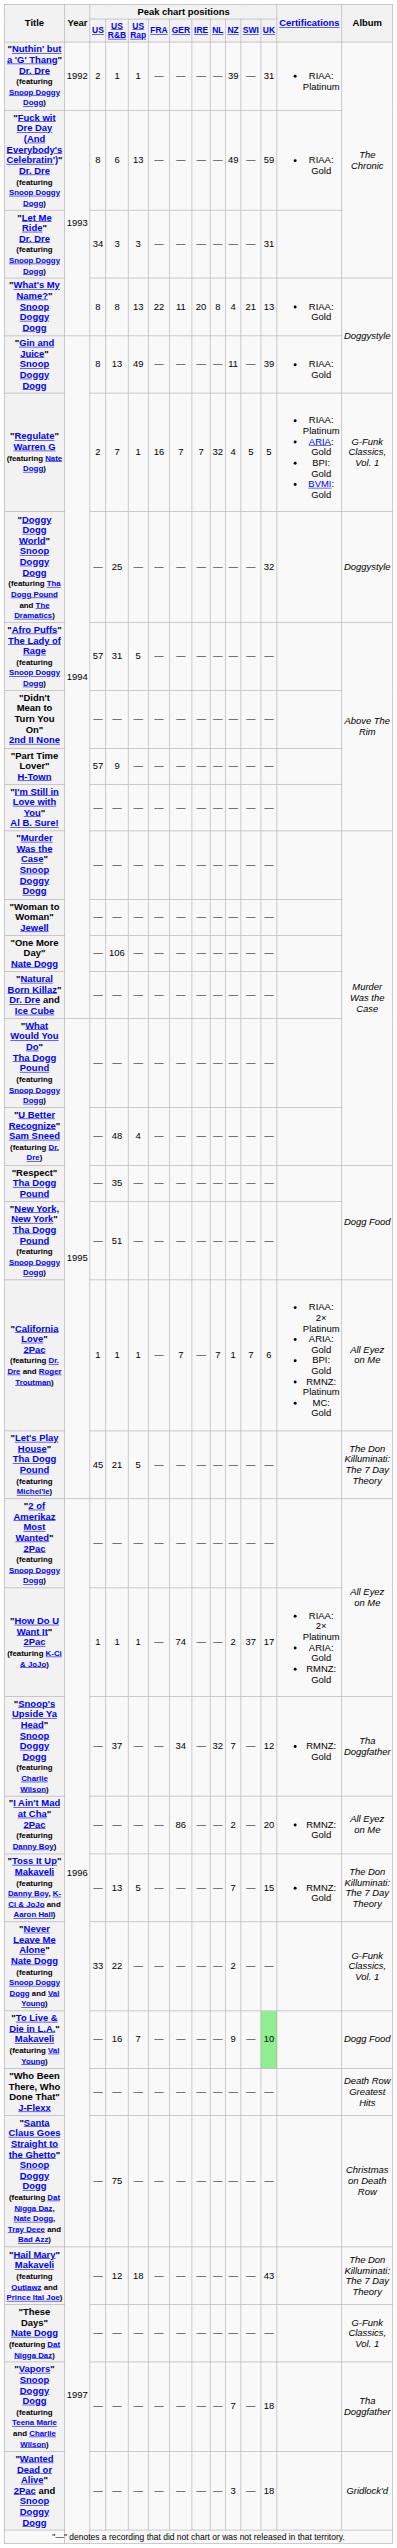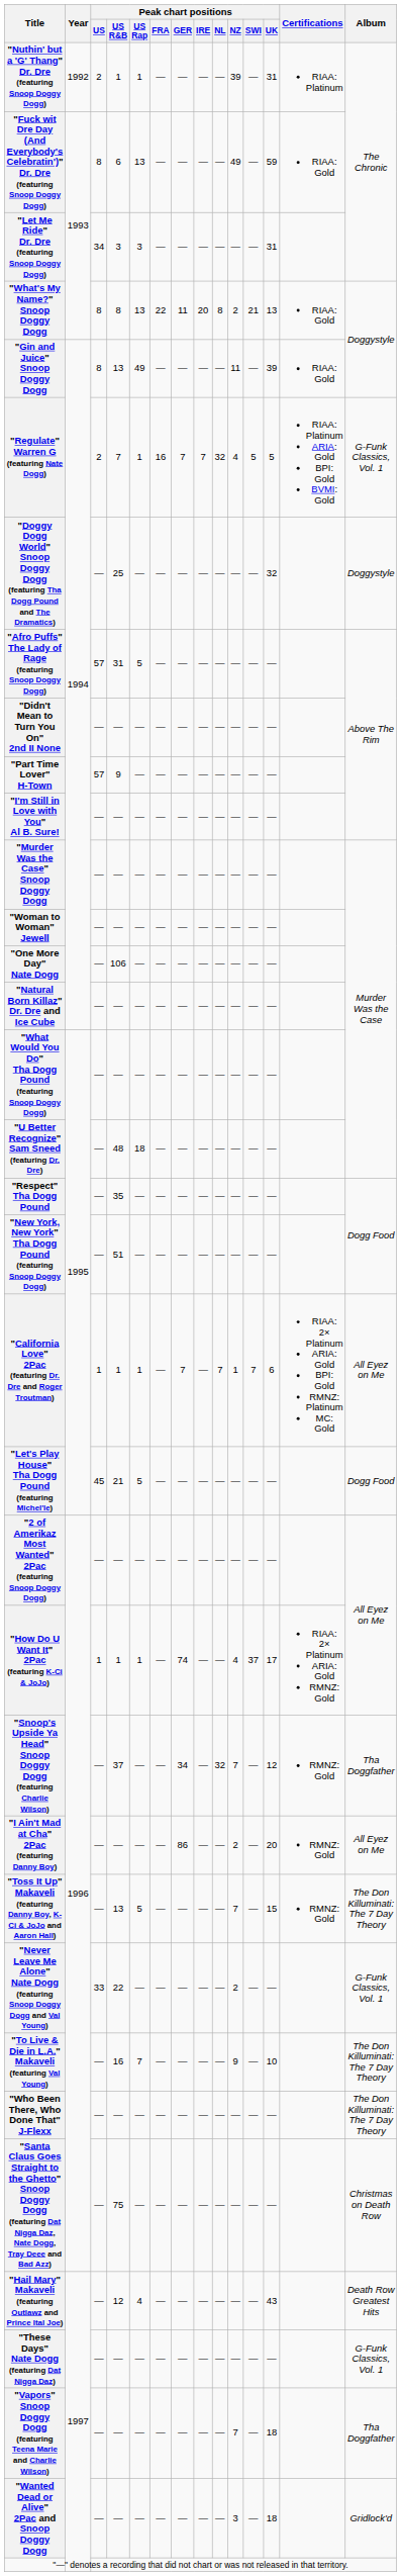"What's My Name?" Snoop Doggy Dogg | Peak chart positions / NZ: 4 -> 2
"U Better Recognize" Sam Sneed (featuring Dr. Dre) | Peak chart positions / US Rap: 4 -> 18
"Let's Play House" Tha Dogg Pound (featuring Michel'le) | Album: The Don Killuminati: The 7 Day Theory -> Dogg Food
"How Do U Want It" 2Pac (featuring K-Ci & JoJo) | Peak chart positions / NZ: 2 -> 4
"To Live & Die in L.A." Makaveli (featuring Val Young) | Peak chart positions / UK: lightgreen background -> no background
"To Live & Die in L.A." Makaveli (featuring Val Young) | Album: Dogg Food -> The Don Killuminati: The 7 Day Theory
"Who Been There, Who Done That" J-Flexx | Album: Death Row Greatest Hits -> The Don Killuminati: The 7 Day Theory
"Hail Mary" Makaveli (featuring Outlawz and Prince Ital Joe) | Peak chart positions / US Rap: 18 -> 4
"Hail Mary" Makaveli (featuring Outlawz and Prince Ital Joe) | Album: The Don Killuminati: The 7 Day Theory -> Death Row Greatest Hits
